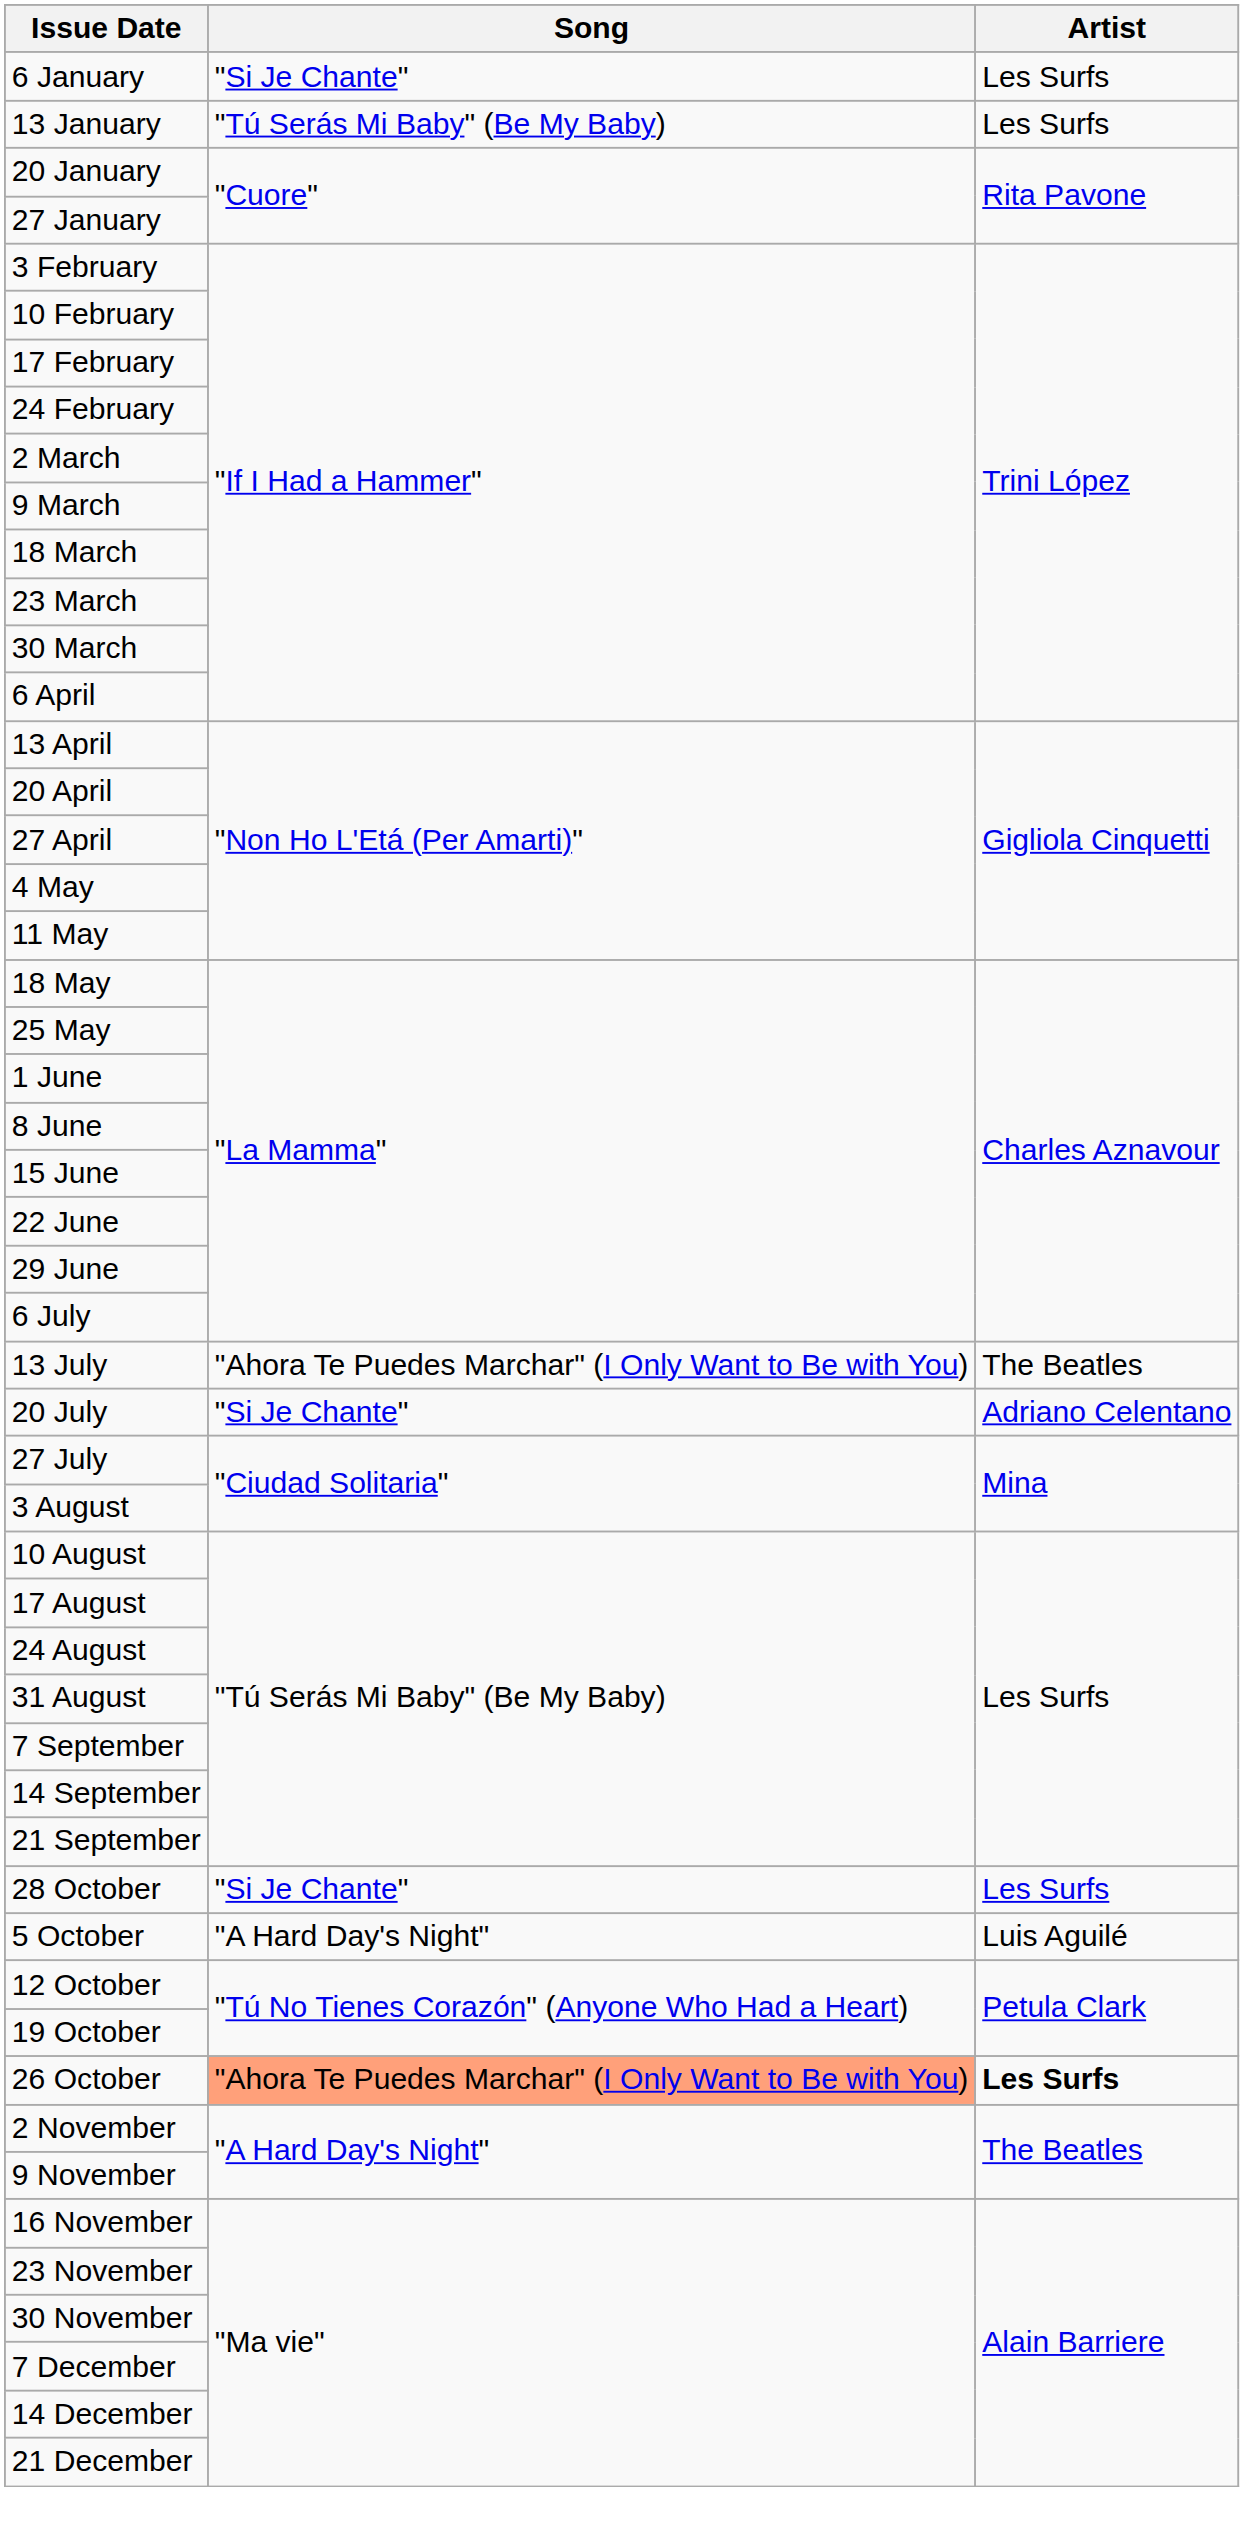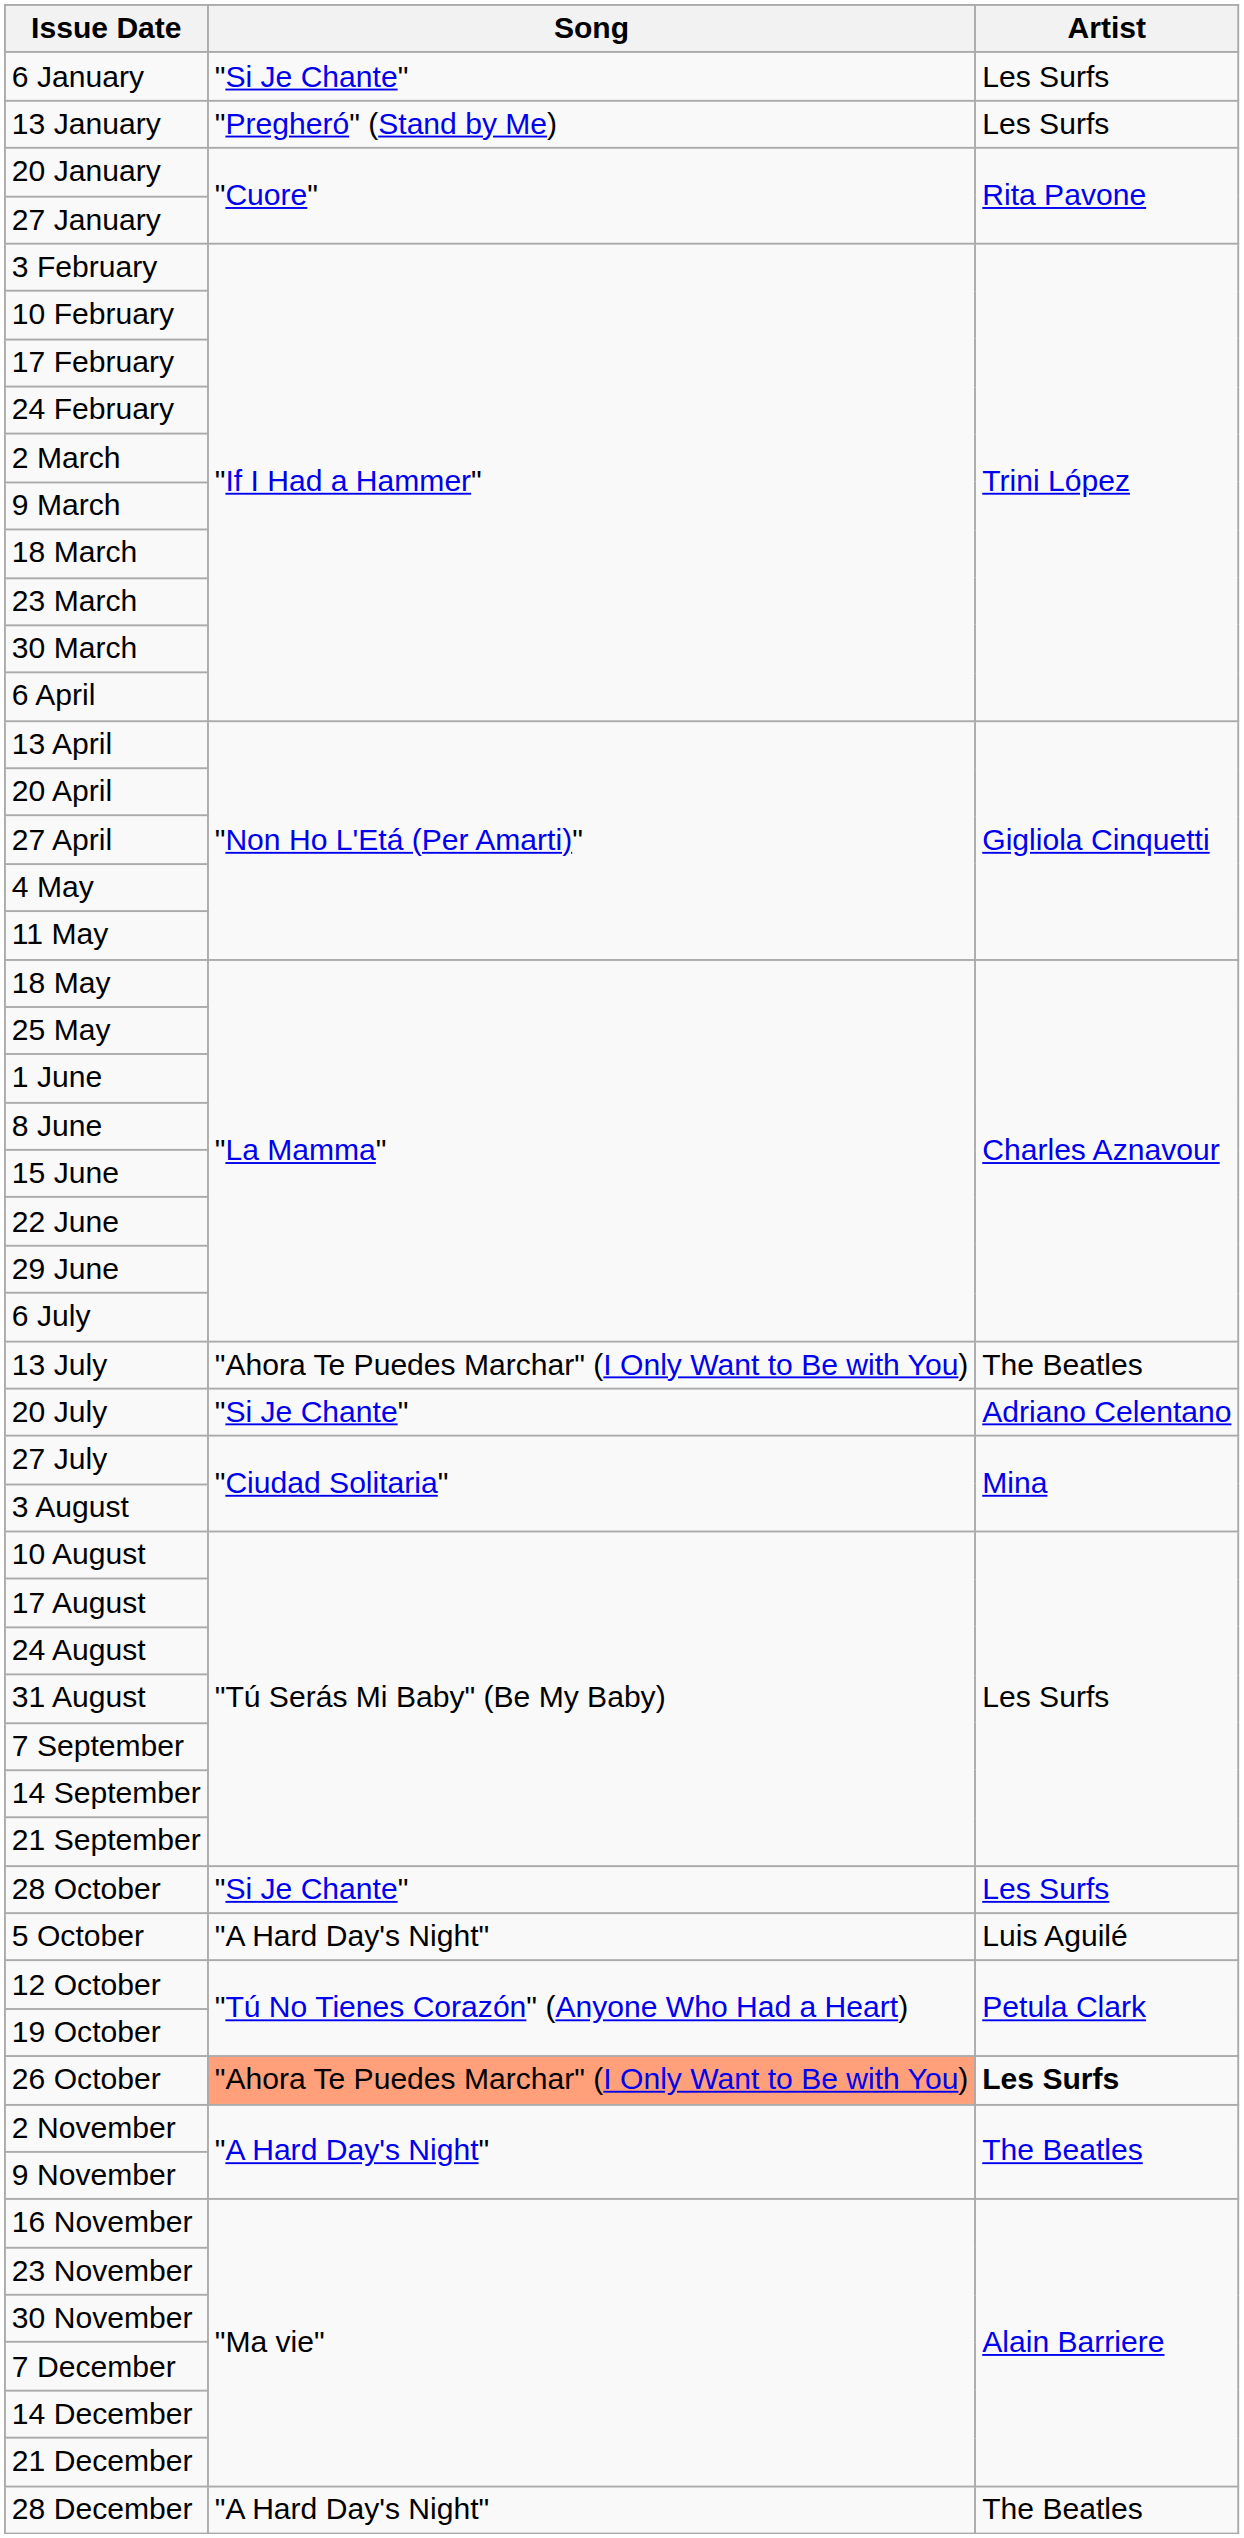13 January | Song: "Tú Serás Mi Baby" (Be My Baby) -> "Pregheró" (Stand by Me)
+ row: 28 December | "A Hard Day's Night" | The Beatles
